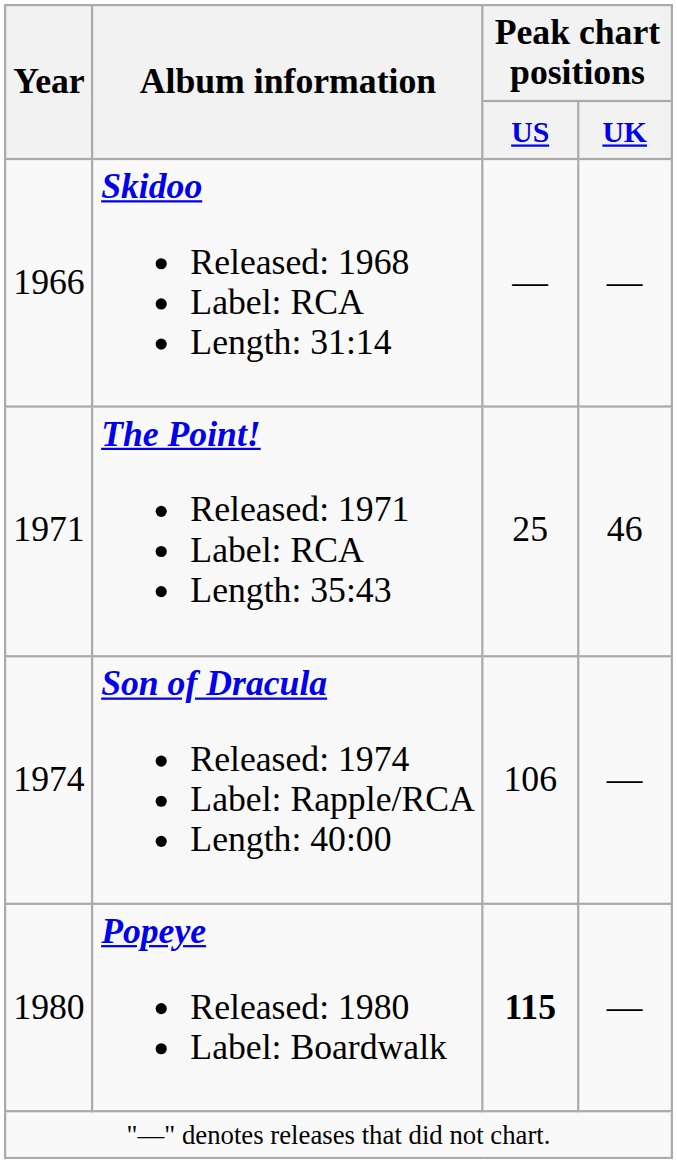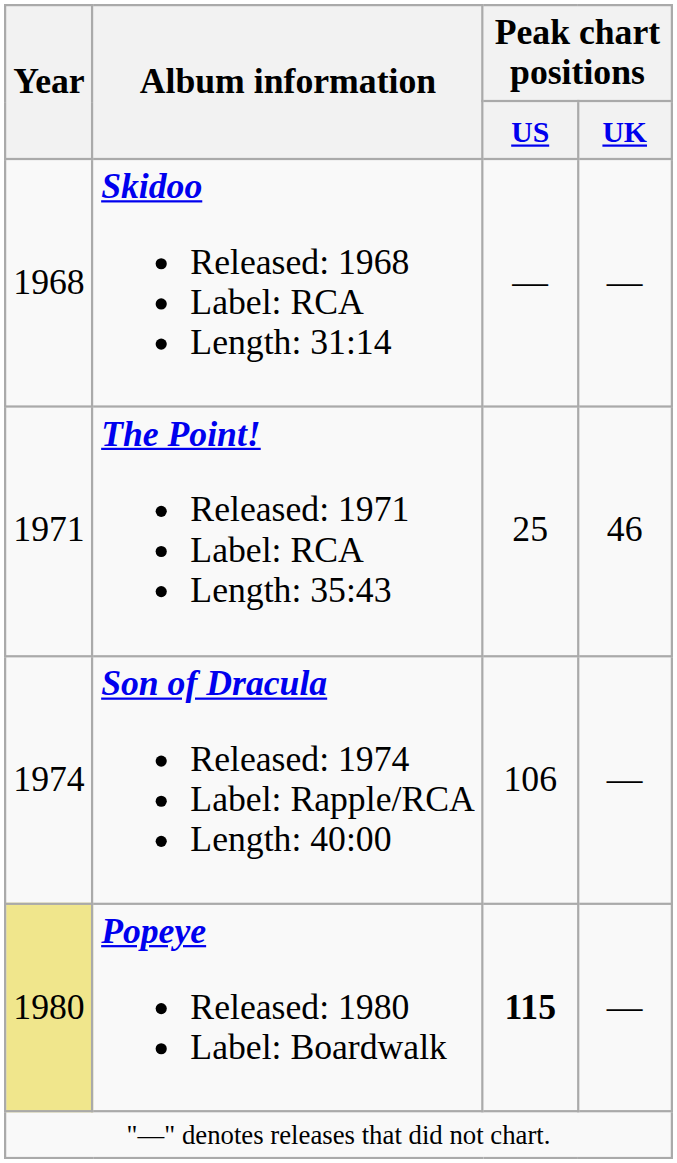Skidoo Released: 1968 Label: RCA Length: 31:14 | Year: 1966 -> 1968
Popeye Released: 1980 Label: Boardwalk | Year: no background -> khaki background
